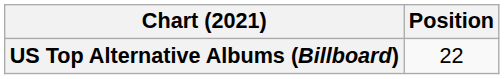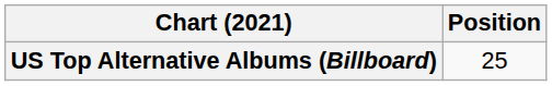US Top Alternative Albums (Billboard) | Position: 22 -> 25
